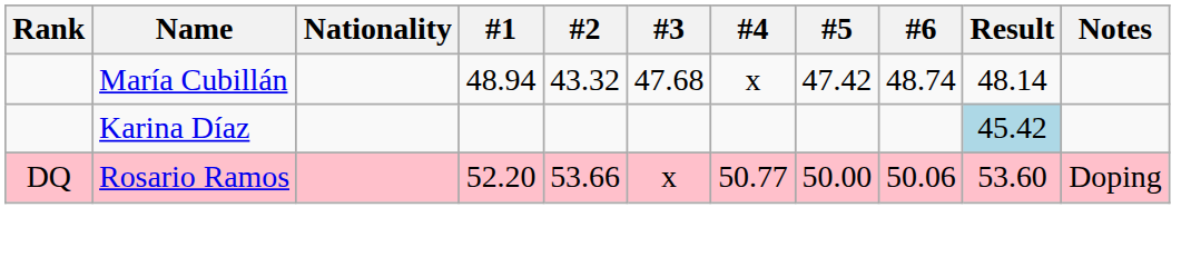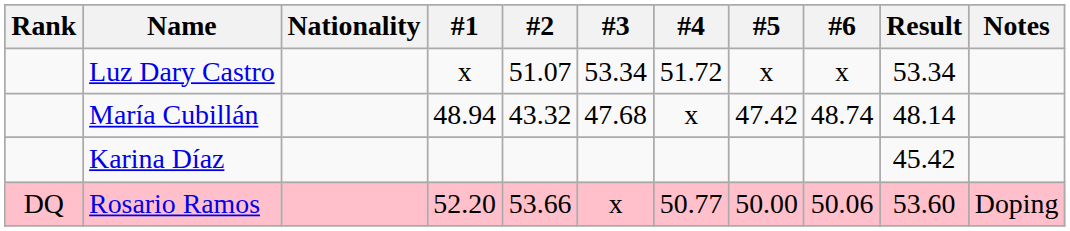+ row: Luz Dary Castro | x | 51.07 | 53.34 | 51.72 | x | x | 53.34
Karina Díaz | Result: lightblue background -> no background
